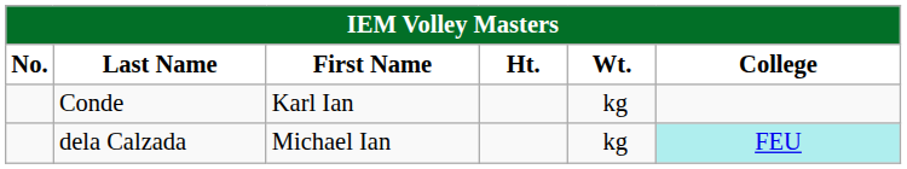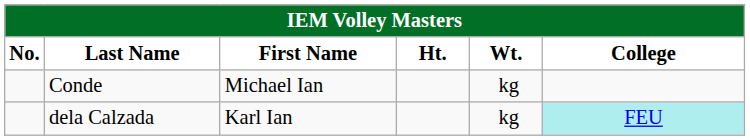Conde | First Name: Karl Ian -> Michael Ian
dela Calzada | First Name: Michael Ian -> Karl Ian
